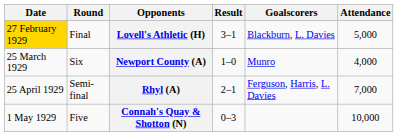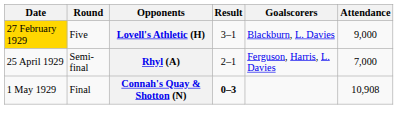Lovell's Athletic (H) | Round: Final -> Five
Lovell's Athletic (H) | Attendance: 5,000 -> 9,000
- row: 25 March 1929 | Six | Newport County (A) | 1–0 | Munro | 4,000
Connah's Quay & Shotton (N) | Round: Five -> Final
Connah's Quay & Shotton (N) | Result: normal -> bold
Connah's Quay & Shotton (N) | Attendance: 10,000 -> 10,908
